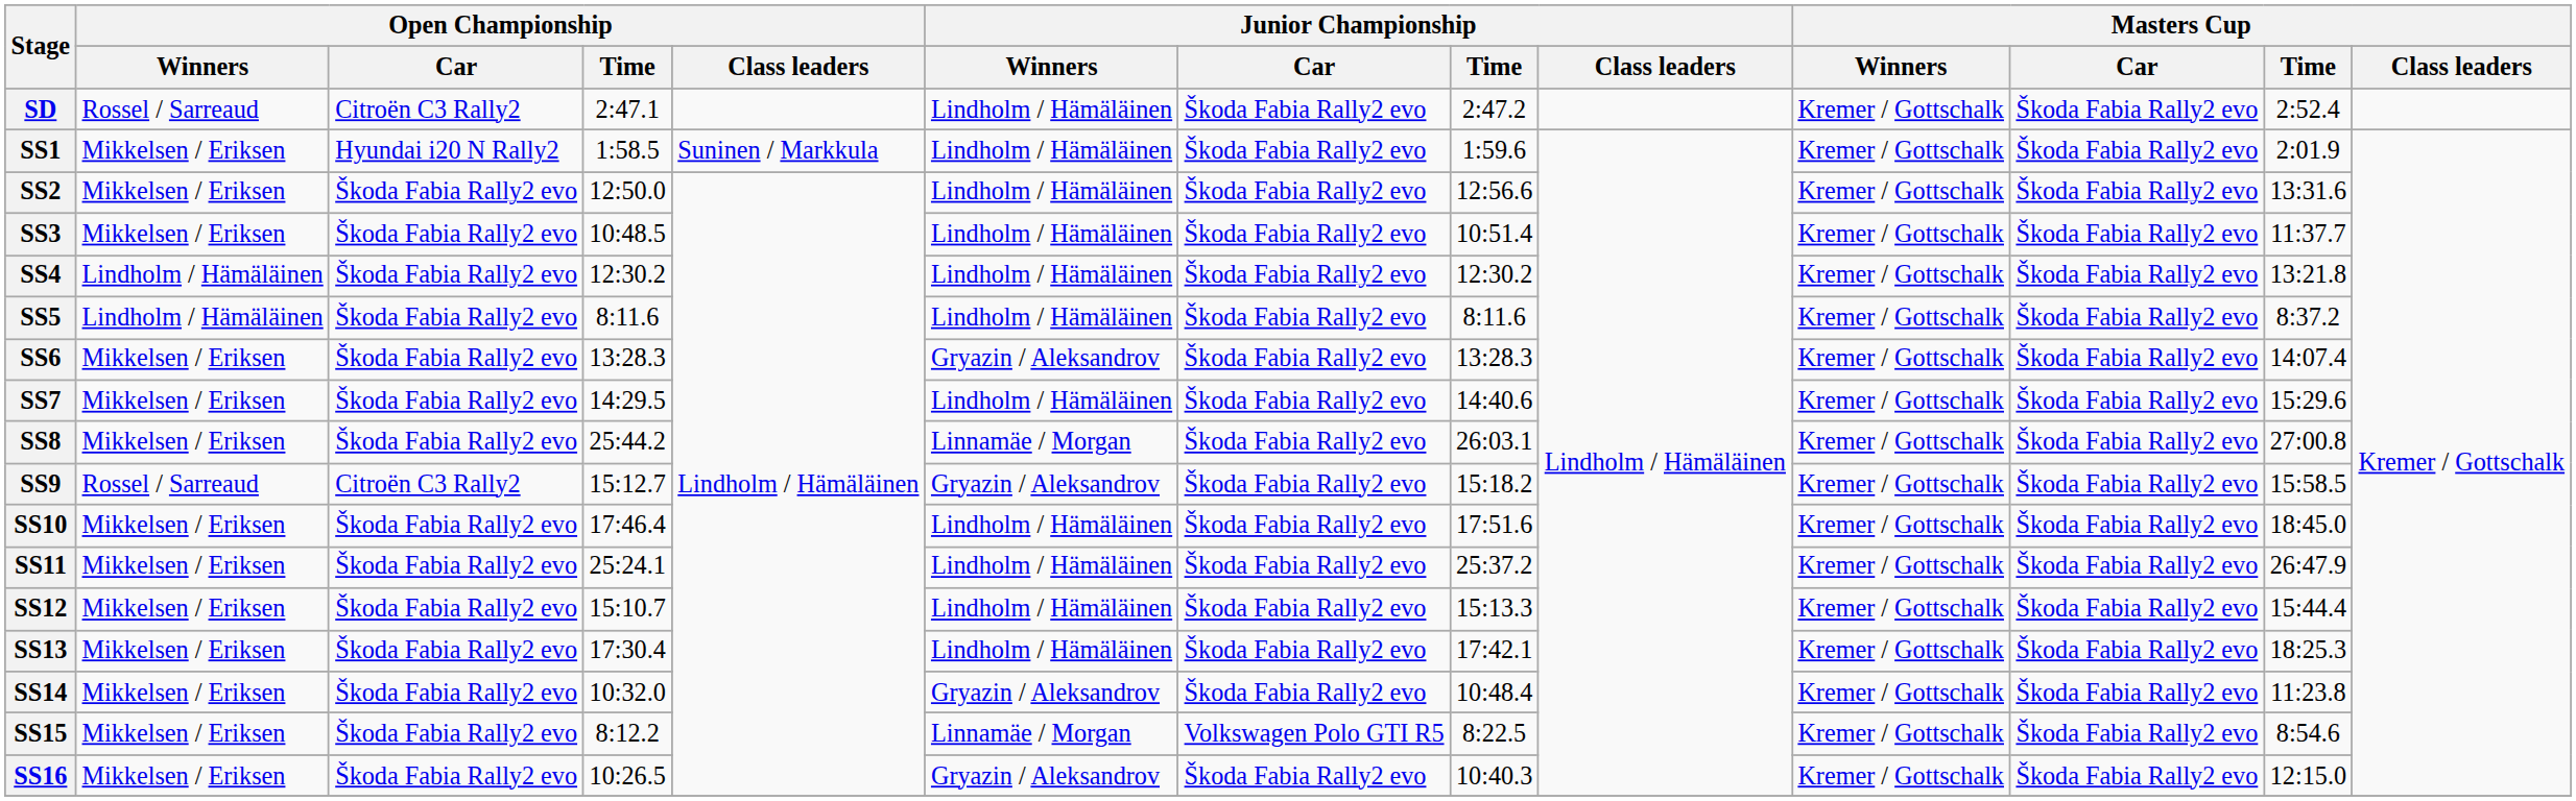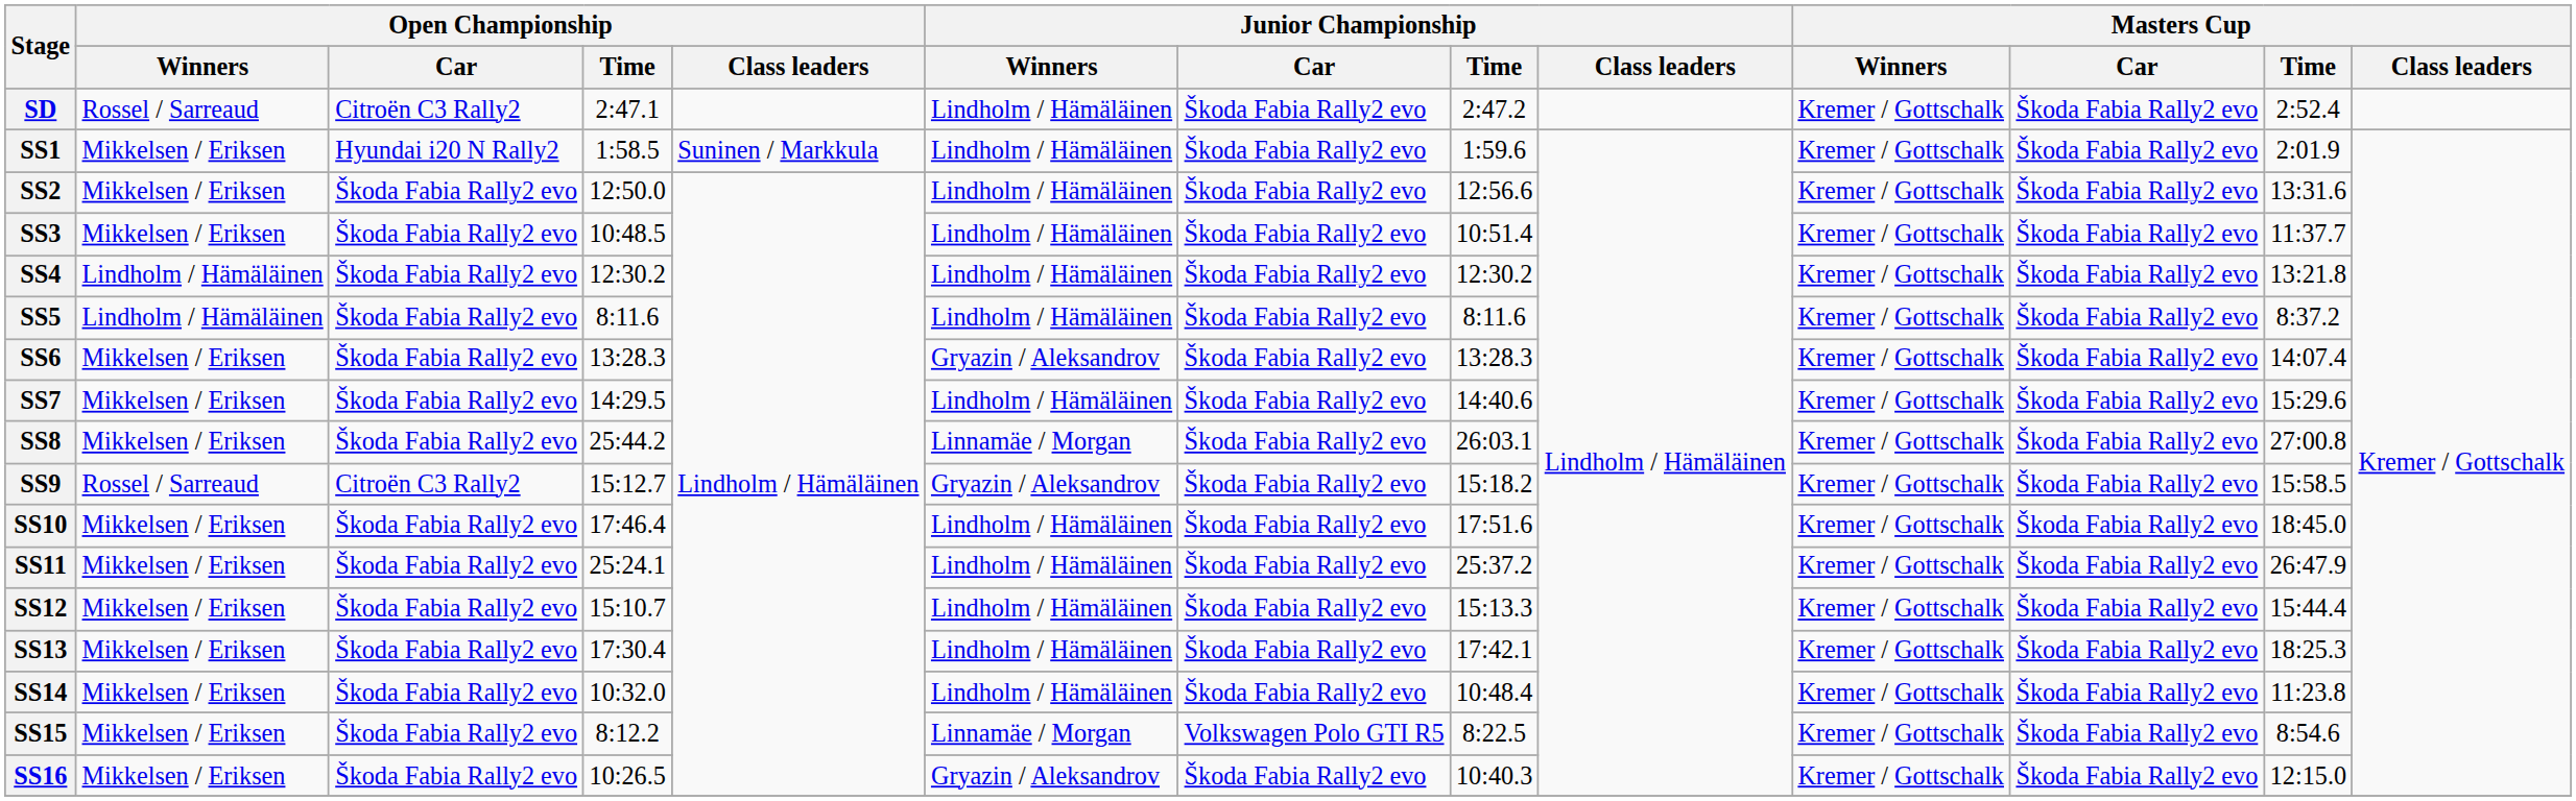SS14 | Junior Championship / Winners: Gryazin / Aleksandrov -> Lindholm / Hämäläinen
